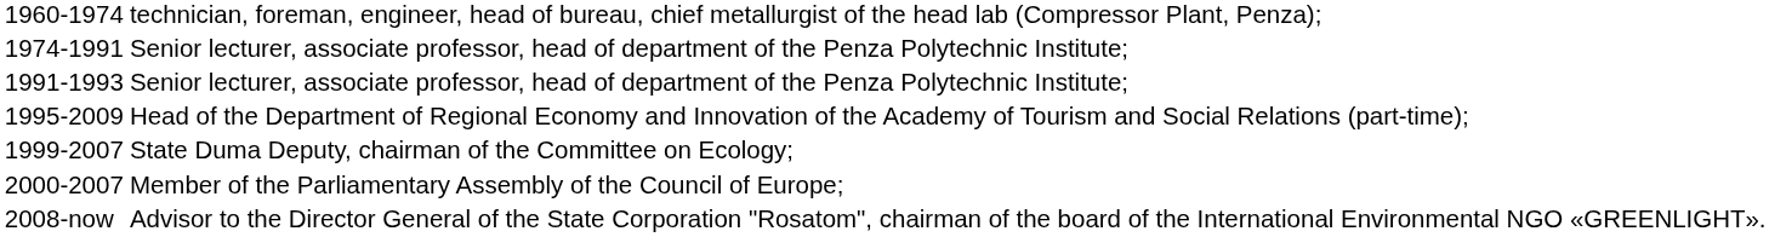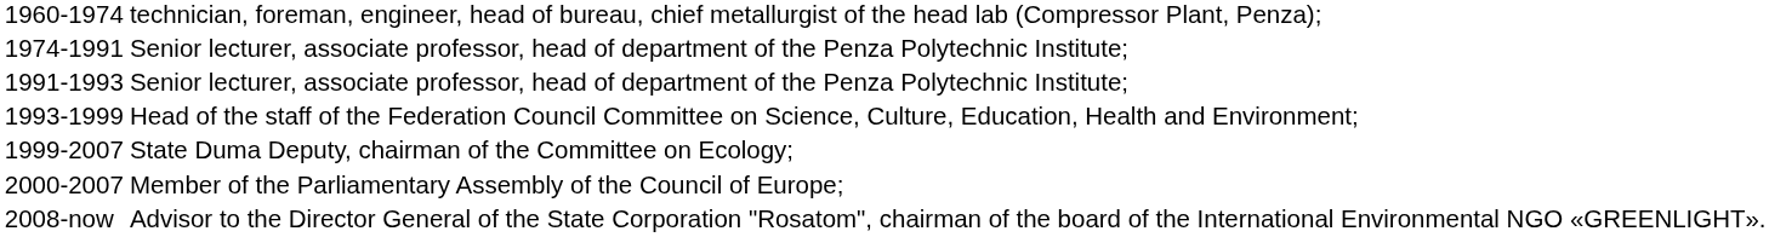+ row: 1993-1999 | Head of the staff of the Federation Council Committee on Science, Culture, Education, Health and Environment;
- row: 1995-2009 | Head of the Department of Regional Economy and Innovation of the Academy of Tourism and Social Relations (part-time);
